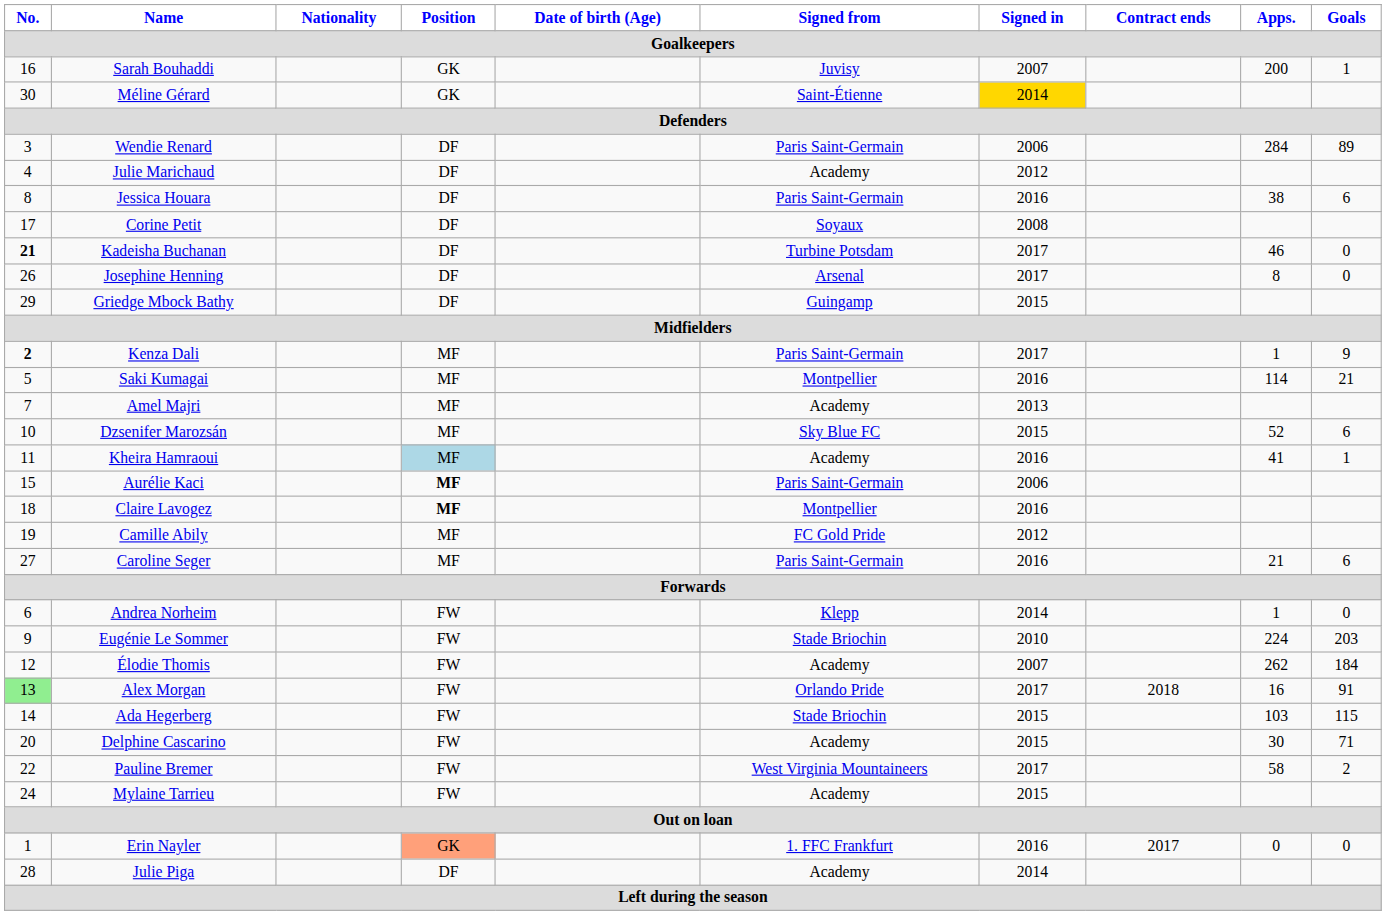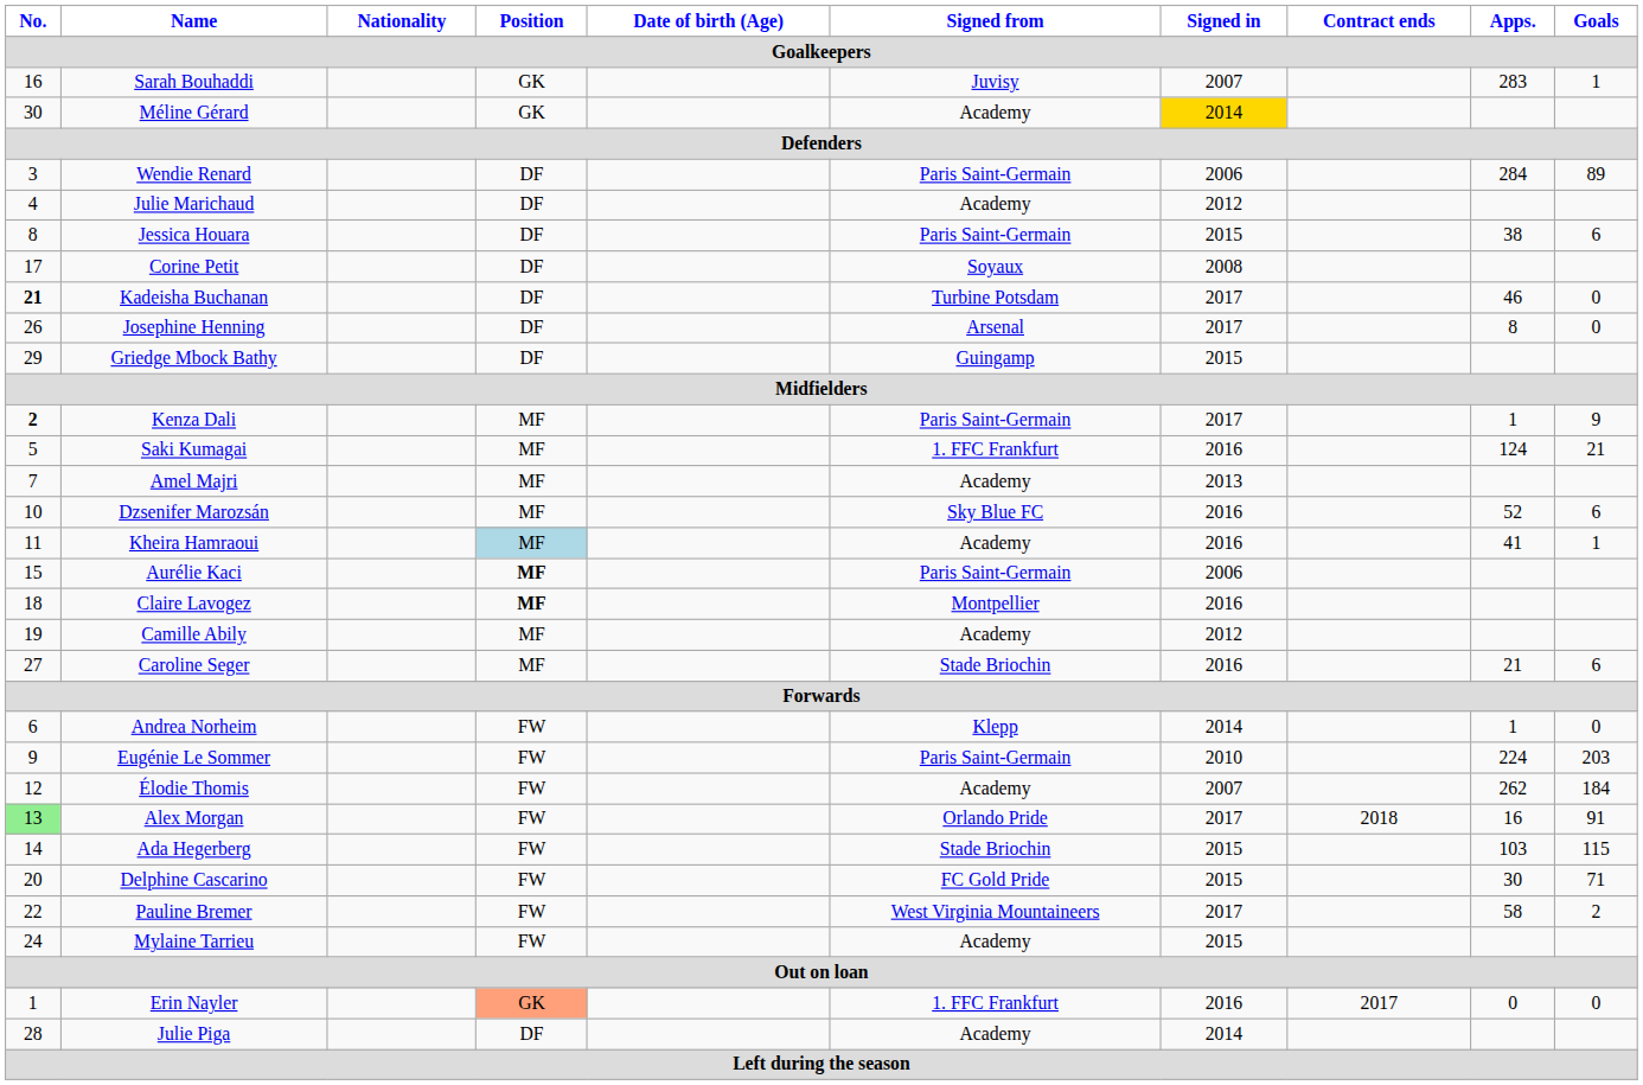Sarah Bouhaddi | Apps.: 200 -> 283
Méline Gérard | Signed from: Saint-Étienne -> Academy
Jessica Houara | Signed in: 2016 -> 2015
Saki Kumagai | Signed from: Montpellier -> 1. FFC Frankfurt
Saki Kumagai | Apps.: 114 -> 124
Dzsenifer Marozsán | Signed in: 2015 -> 2016
Camille Abily | Signed from: FC Gold Pride -> Academy
Caroline Seger | Signed from: Paris Saint-Germain -> Stade Briochin
Eugénie Le Sommer | Signed from: Stade Briochin -> Paris Saint-Germain
Delphine Cascarino | Signed from: Academy -> FC Gold Pride
